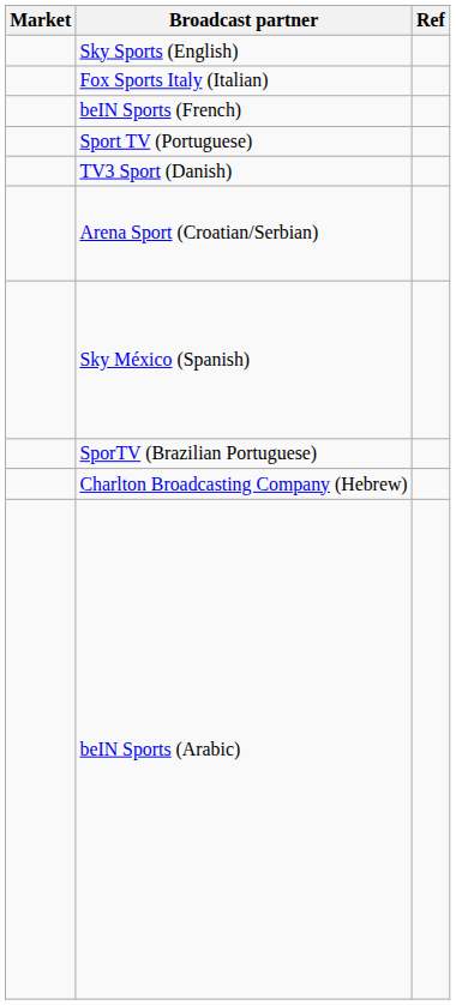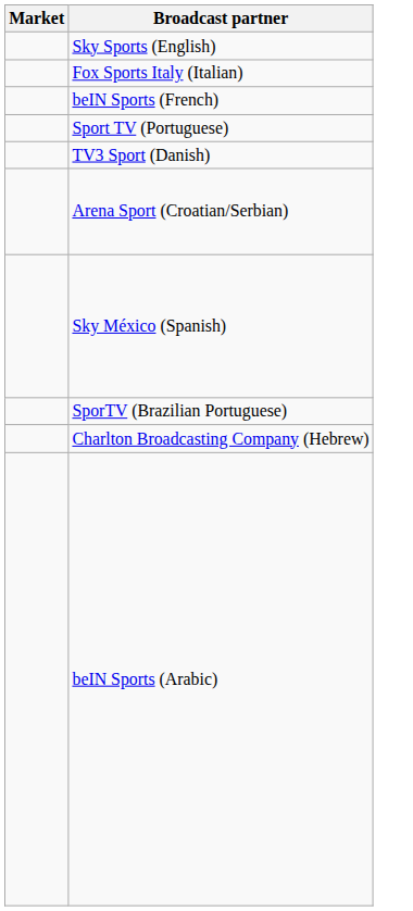- column: Ref
